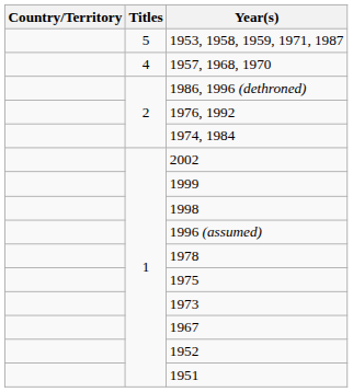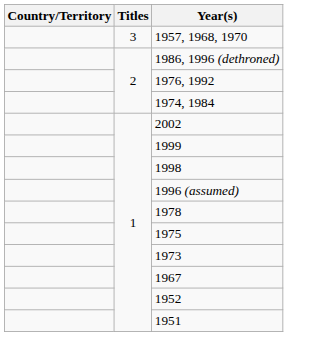- row: 5 | 1953, 1958, 1959, 1971, 1987
1957, 1968, 1970 | Titles: 4 -> 3
